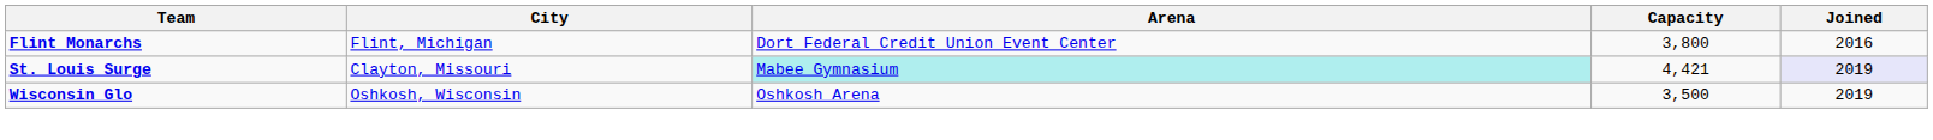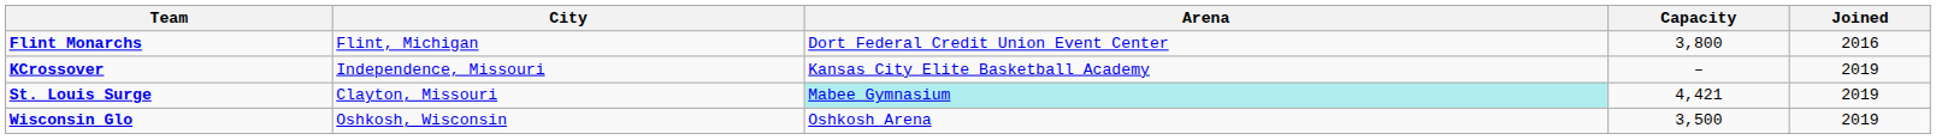+ row: KCrossover | Independence, Missouri | Kansas City Elite Basketball Academy | – | 2019
St. Louis Surge | Joined: lavender background -> no background
